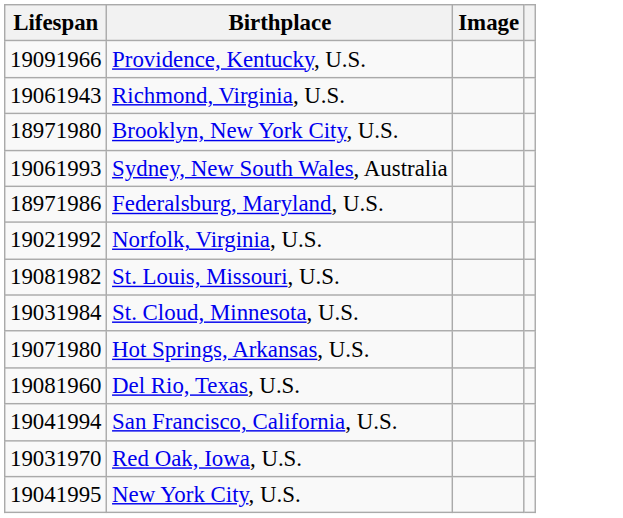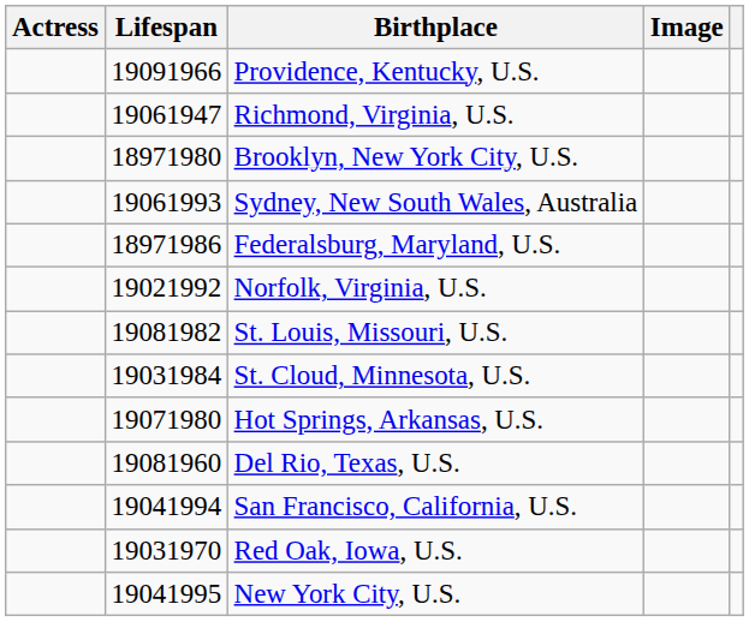+ column: Actress
Richmond, Virginia, U.S. | Lifespan: 19061943 -> 19061947
